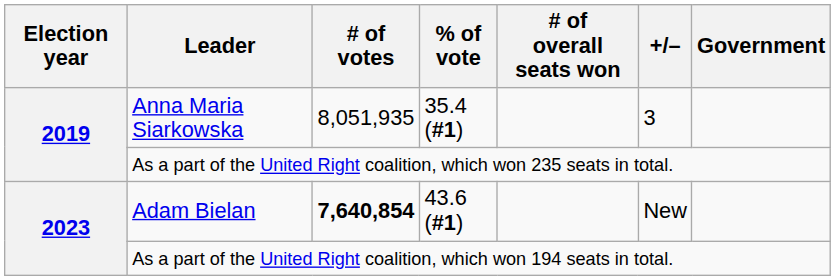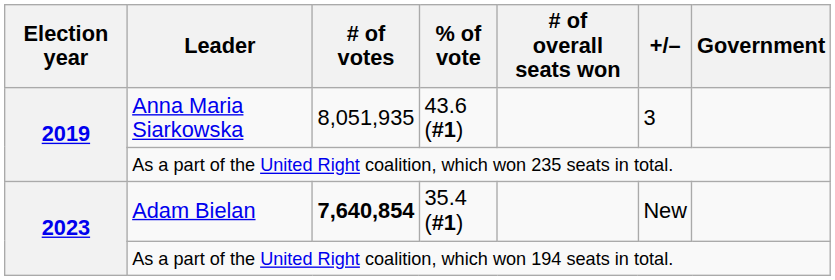Anna Maria Siarkowska | % of vote: 35.4 (#1) -> 43.6 (#1)
Adam Bielan | % of vote: 43.6 (#1) -> 35.4 (#1)
